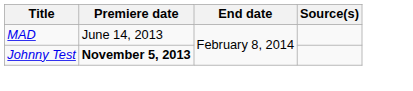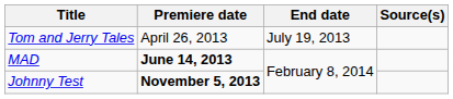+ row: Tom and Jerry Tales | April 26, 2013 | July 19, 2013
MAD | Premiere date: normal -> bold
